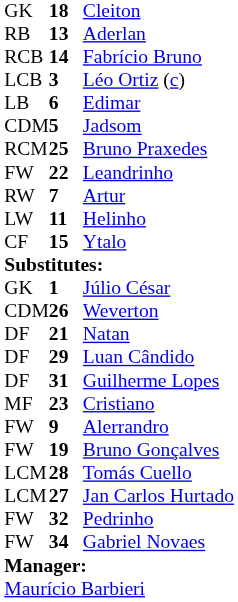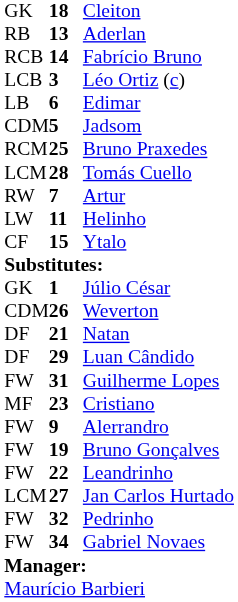rows swapped: Tomás Cuello <-> Leandrinho
Guilherme Lopes | column 1: DF -> FW
